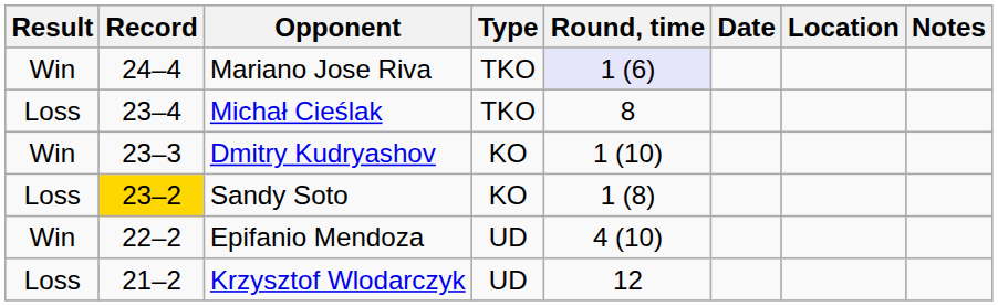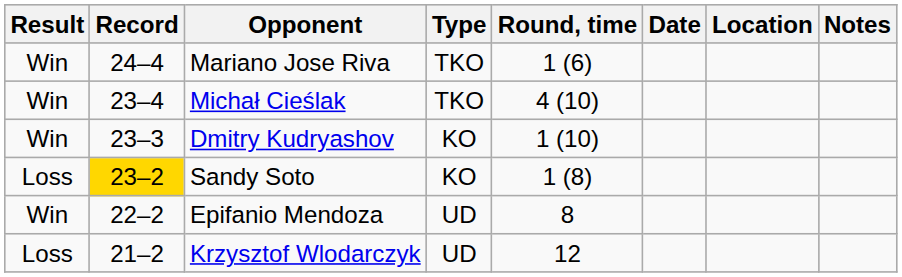Mariano Jose Riva | Round, time: lavender background -> no background
Michał Cieślak | Result: Loss -> Win
Michał Cieślak | Round, time: 8 -> 4 (10)
Epifanio Mendoza | Round, time: 4 (10) -> 8
